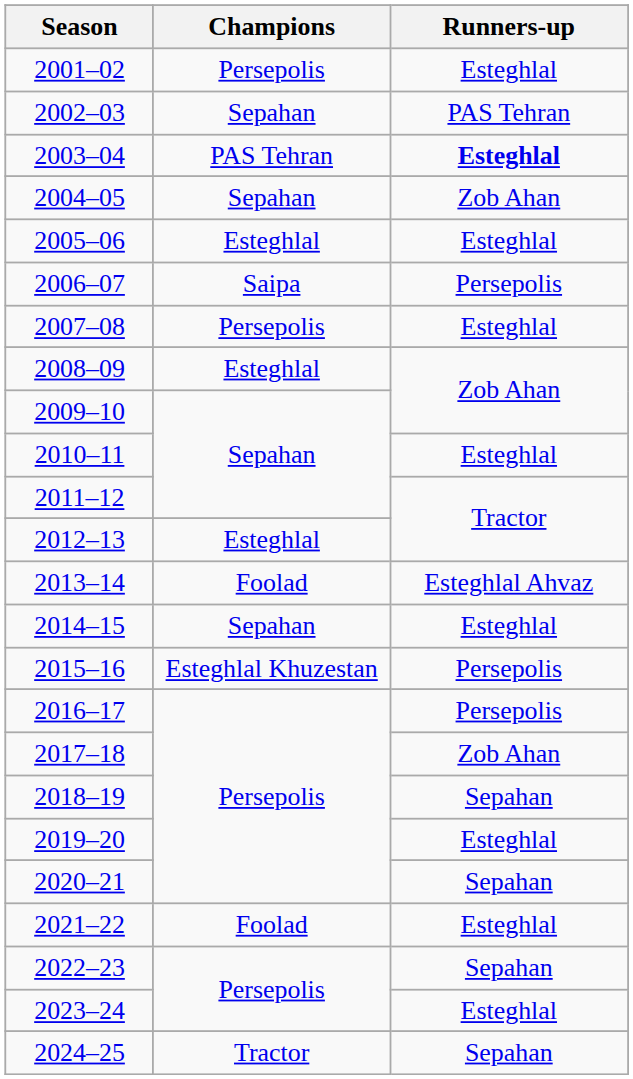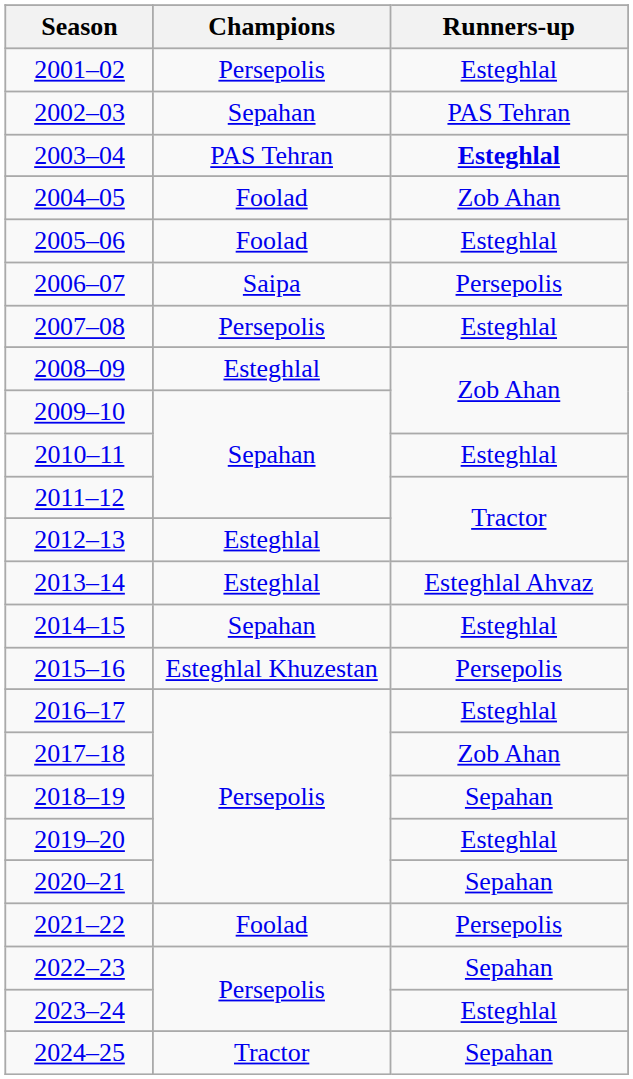2004–05 | Champions: Sepahan -> Foolad
2005–06 | Champions: Esteghlal -> Foolad
2013–14 | Champions: Foolad -> Esteghlal
2016–17 | Runners-up: Persepolis -> Esteghlal
2021–22 | Runners-up: Esteghlal -> Persepolis
